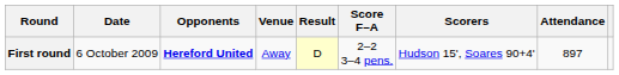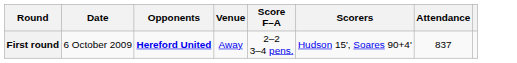- column: Result | D
First round | Attendance: 897 -> 837
